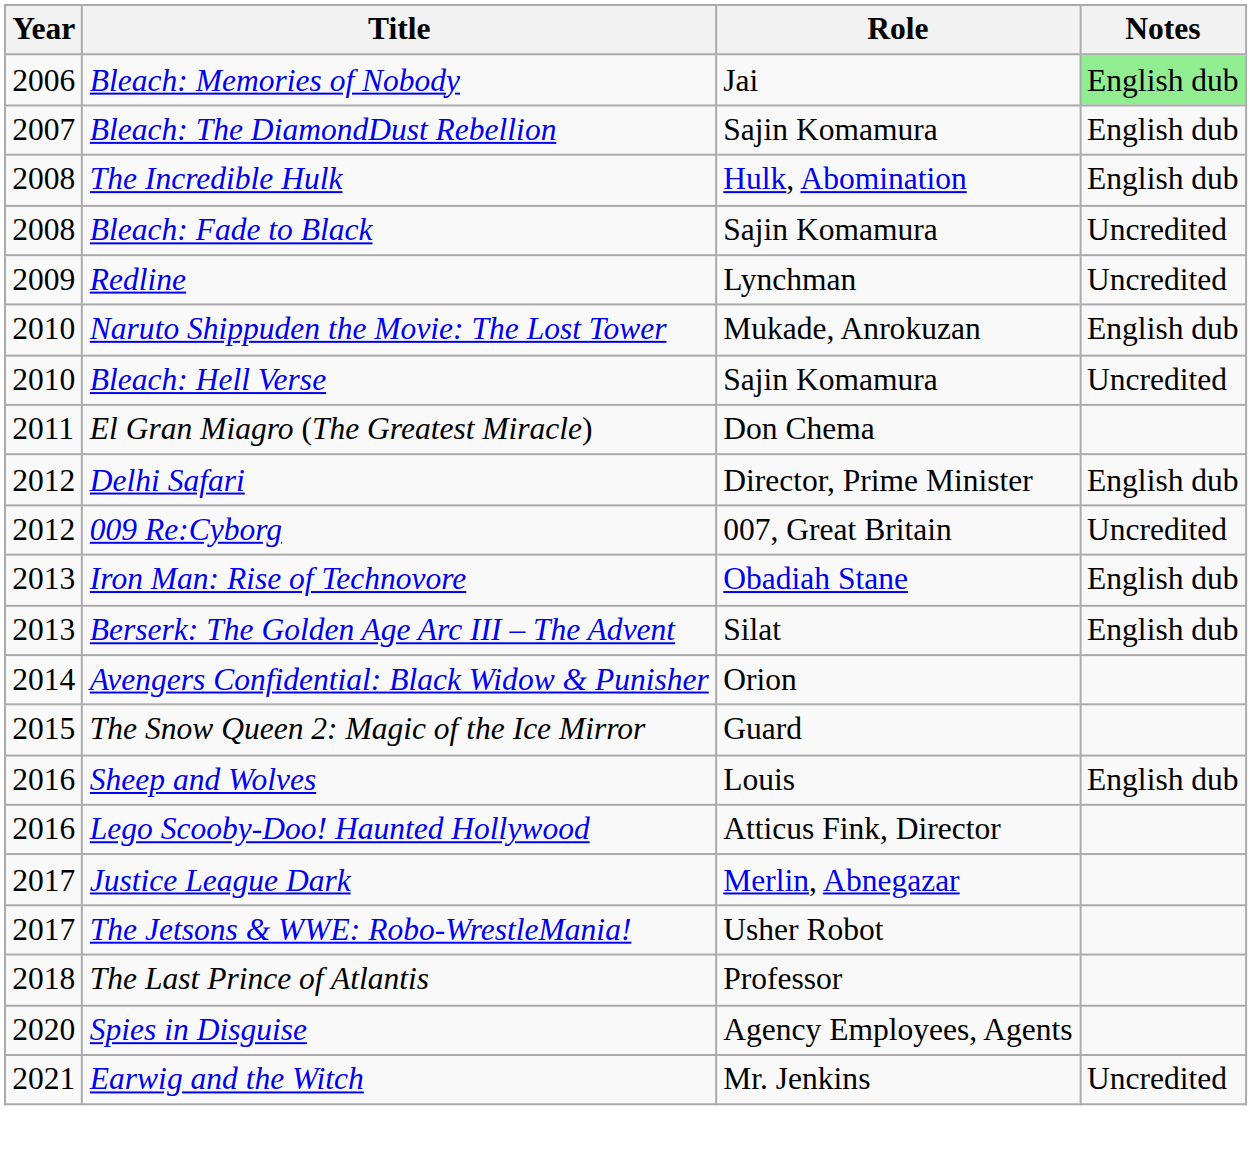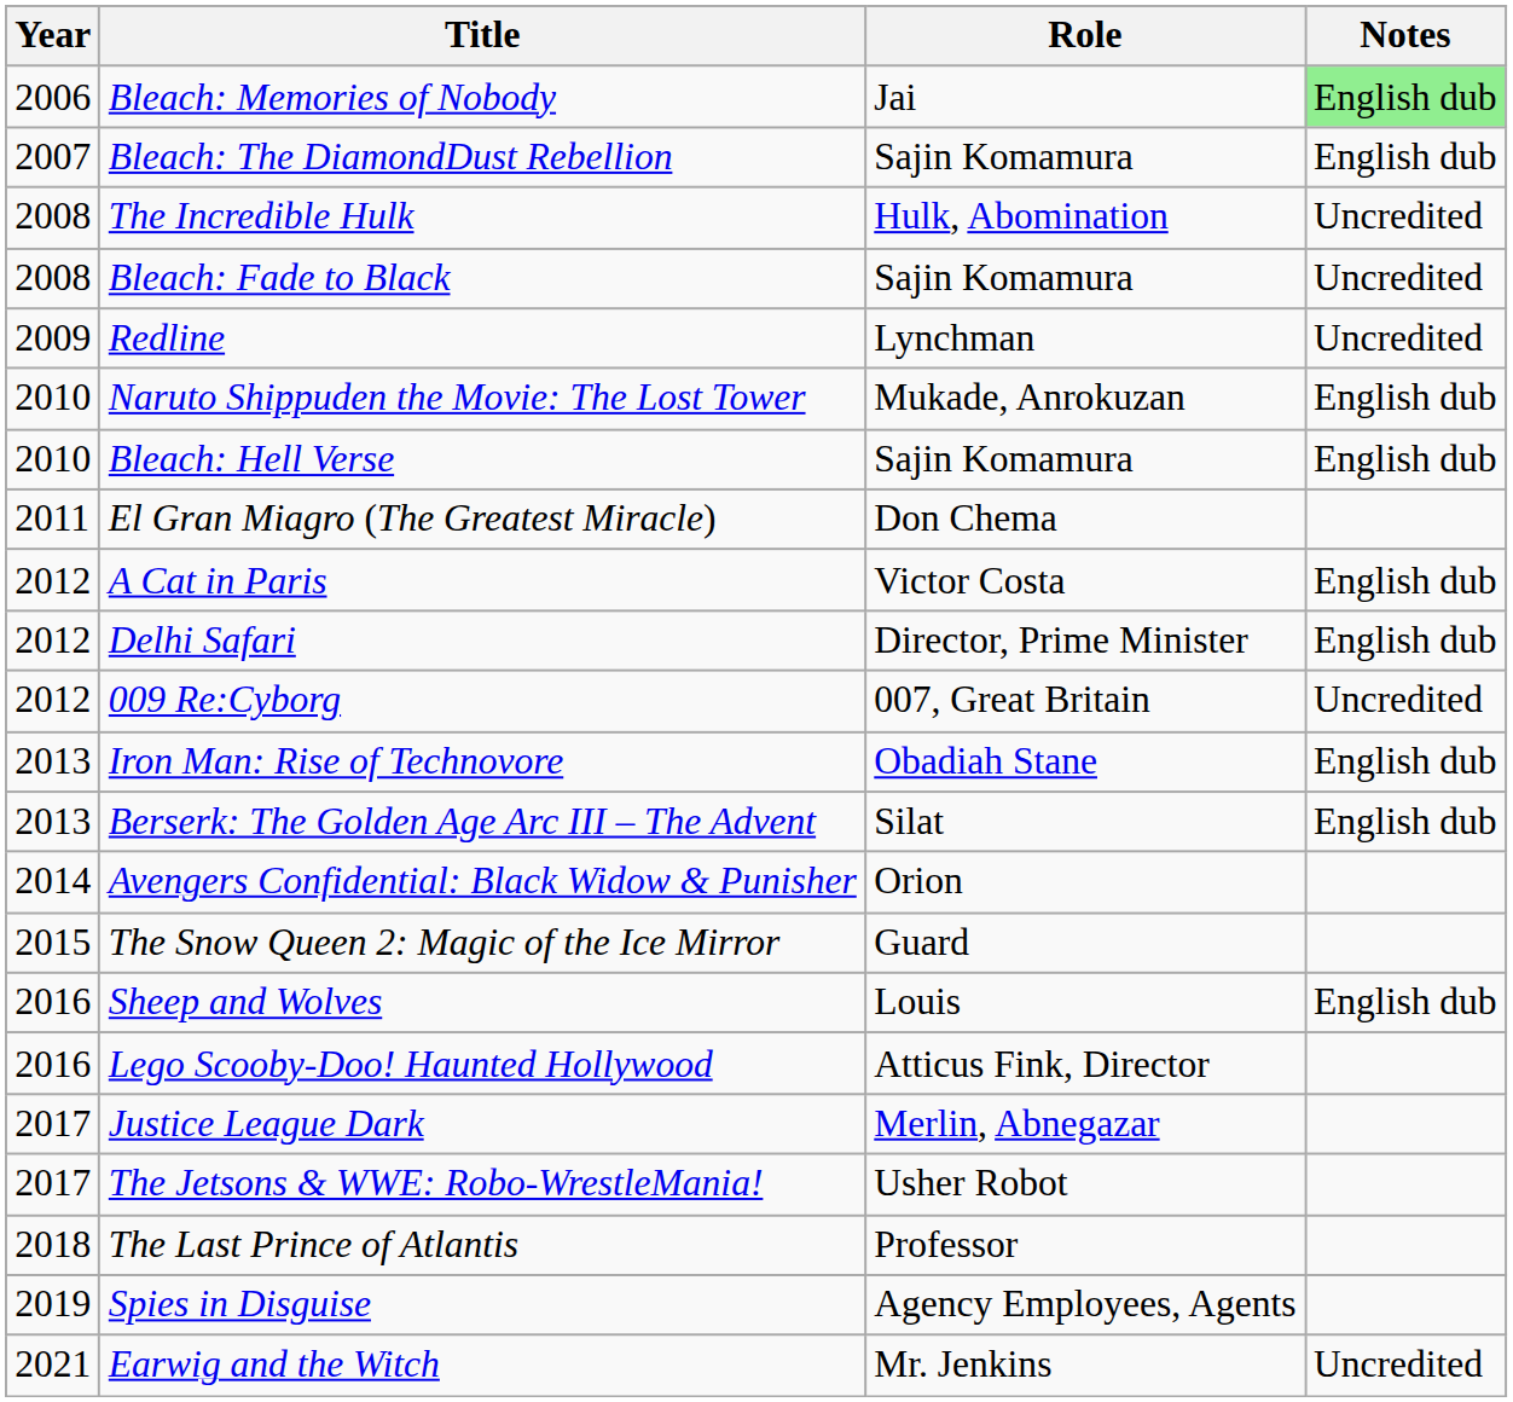The Incredible Hulk | Notes: English dub -> Uncredited
Bleach: Hell Verse | Notes: Uncredited -> English dub
+ row: 2012 | A Cat in Paris | Victor Costa | English dub
Spies in Disguise | Year: 2020 -> 2019
